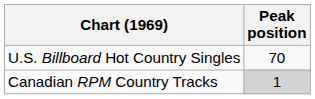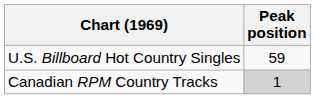U.S. Billboard Hot Country Singles | Peak position: 70 -> 59
